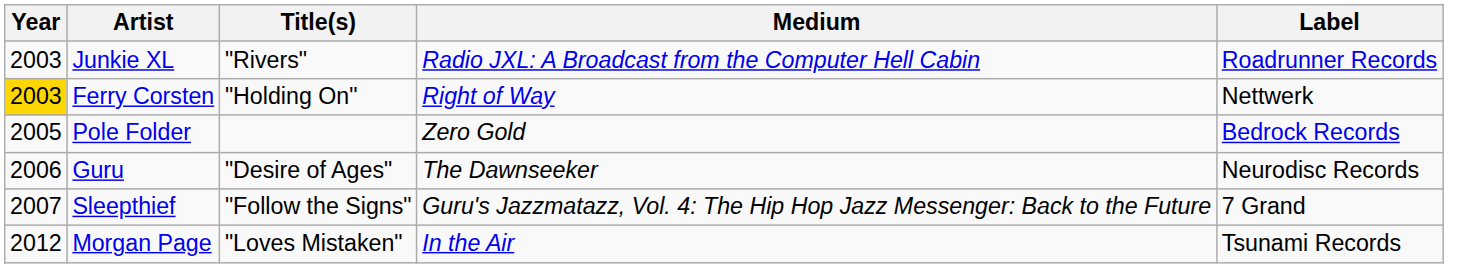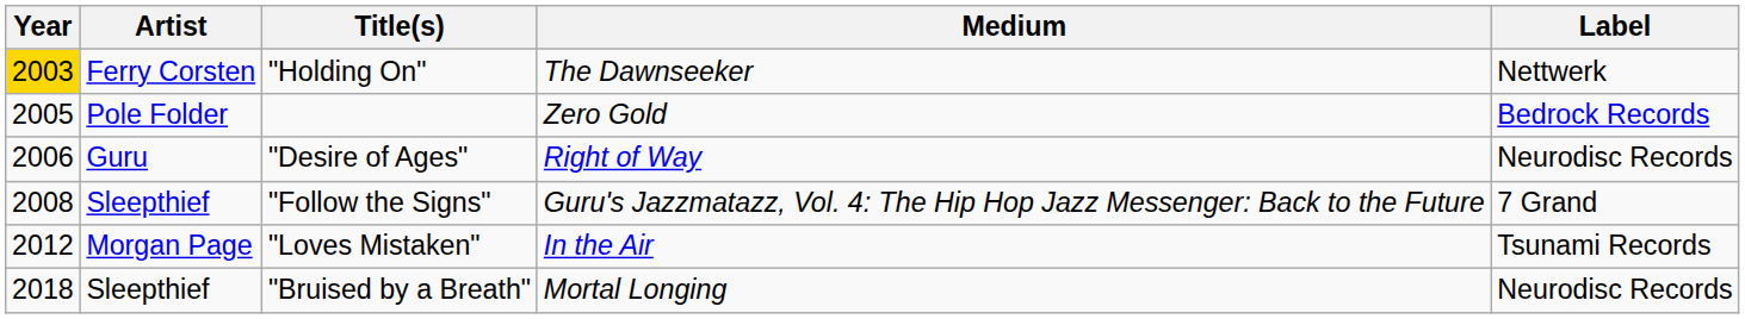- row: 2003 | Junkie XL | "Rivers" | Radio JXL: A Broadcast from the Computer Hell Cabin | Roadrunner Records
"Holding On" | Medium: Right of Way -> The Dawnseeker
"Desire of Ages" | Medium: The Dawnseeker -> Right of Way
"Follow the Signs" | Year: 2007 -> 2008
+ row: 2018 | Sleepthief | "Bruised by a Breath" | Mortal Longing | Neurodisc Records
